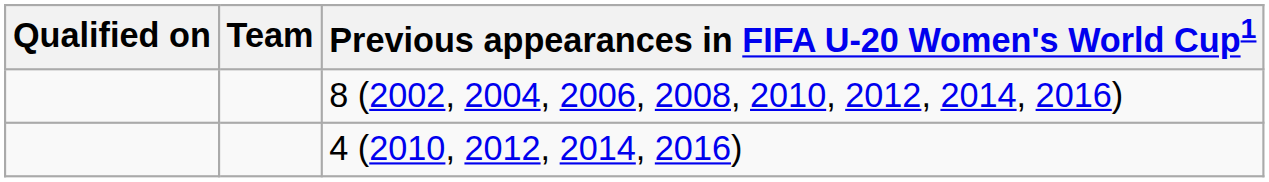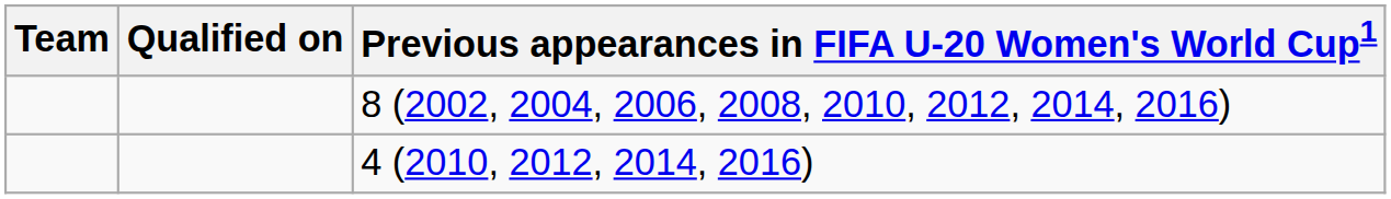columns swapped: Team <-> Qualified on
